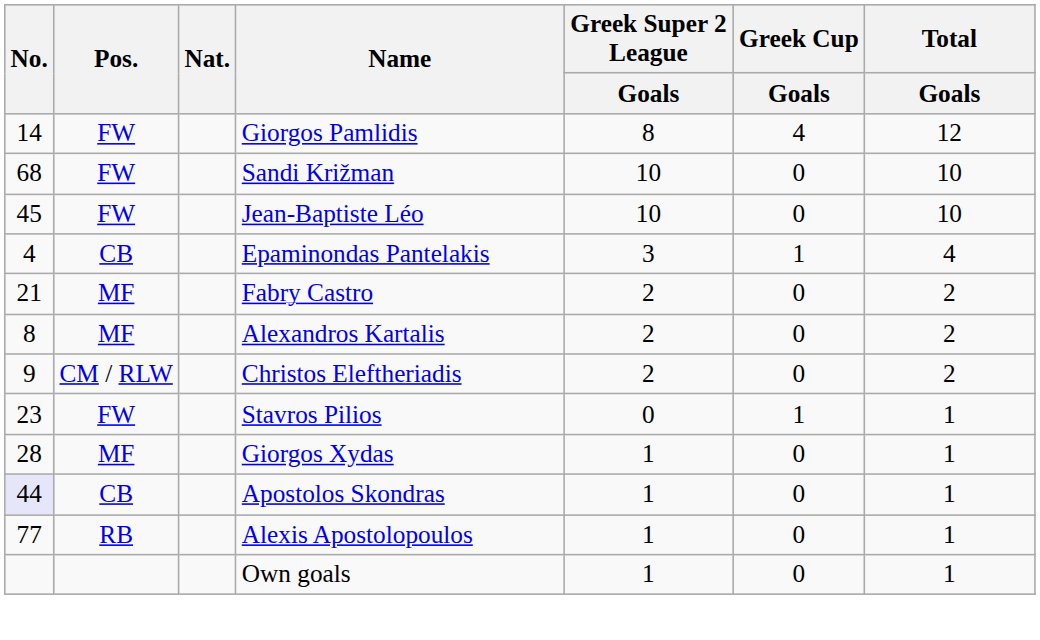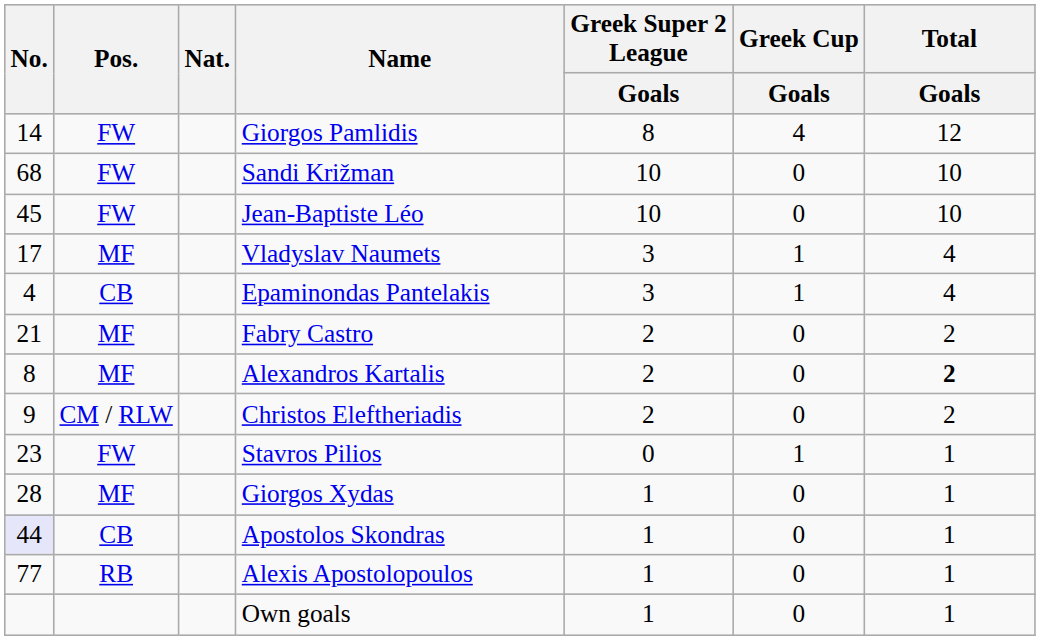+ row: 17 | MF | Vladyslav Naumets | 3 | 1 | 4
Alexandros Kartalis | Total / Goals: normal -> bold
